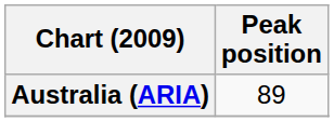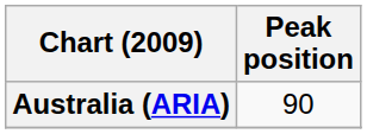Australia (ARIA) | Peak position: 89 -> 90
